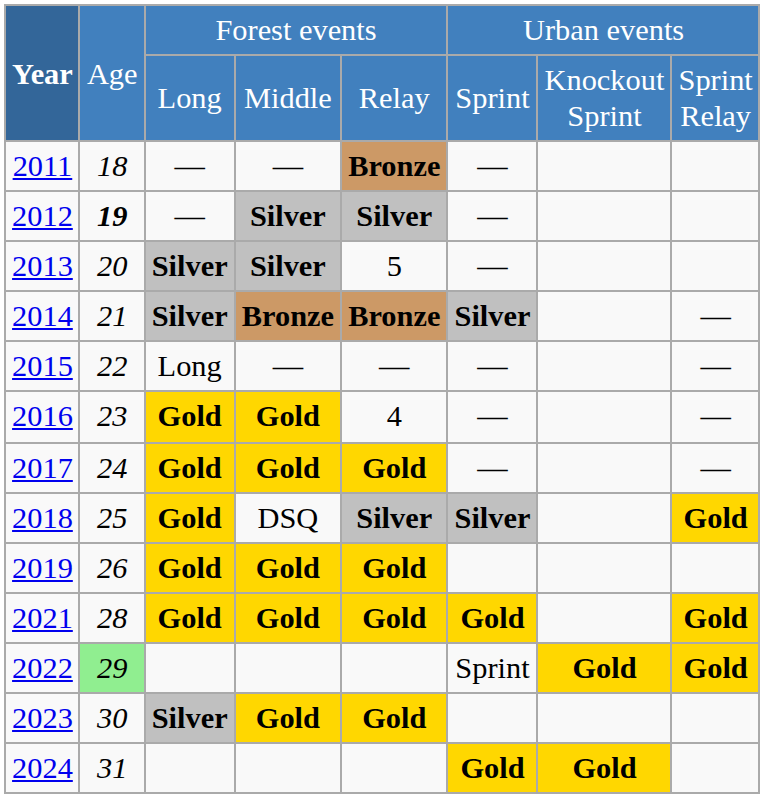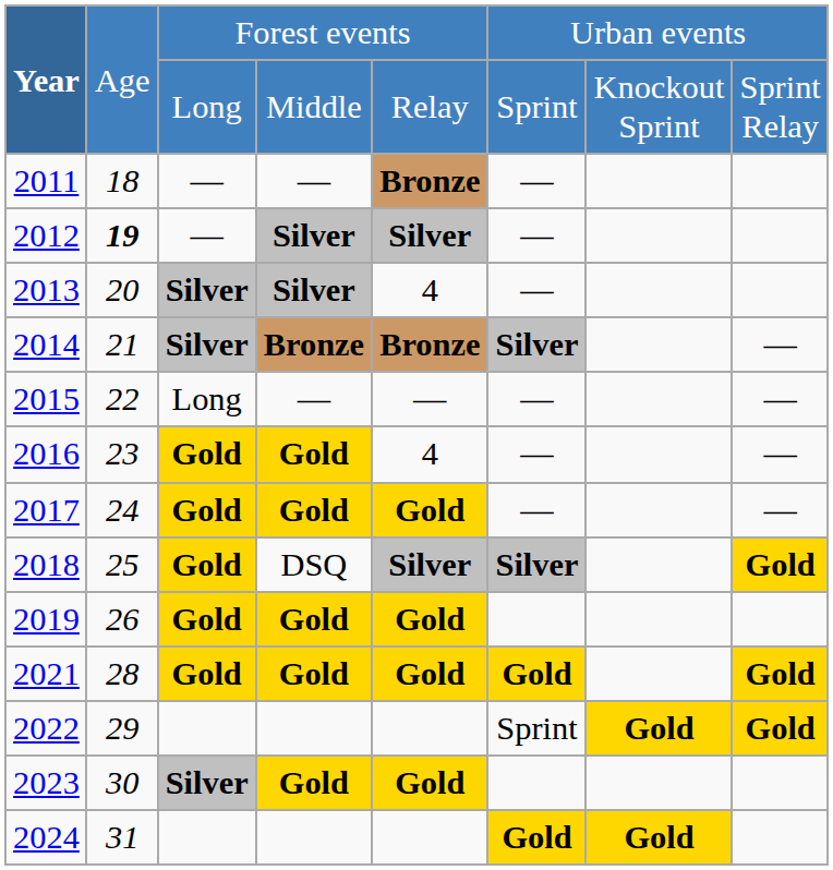2013 | column 5: 5 -> 4
2022 | column 2: lightgreen background -> no background
